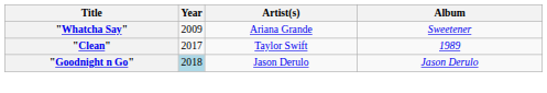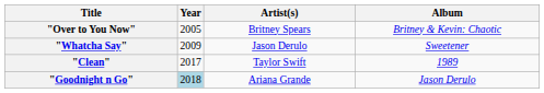+ row: "Over to You Now" | 2005 | Britney Spears | Britney & Kevin: Chaotic
"Whatcha Say" | Artist(s): Ariana Grande -> Jason Derulo
"Goodnight n Go" | Artist(s): Jason Derulo -> Ariana Grande
